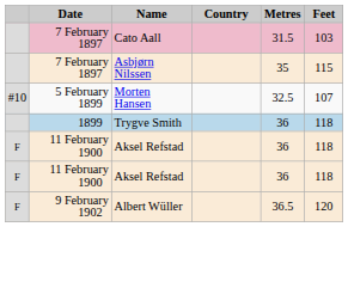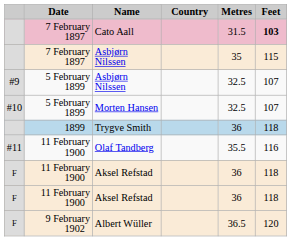Cato Aall | Feet: normal -> bold
+ row: #9 | 5 February 1899 | Asbjørn Nilssen | 32.5 | 107
+ row: #11 | 11 February 1900 | Olaf Tandberg | 35.5 | 116
